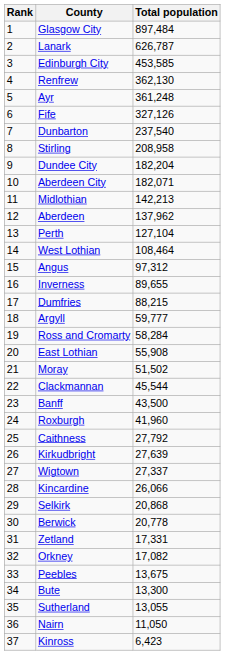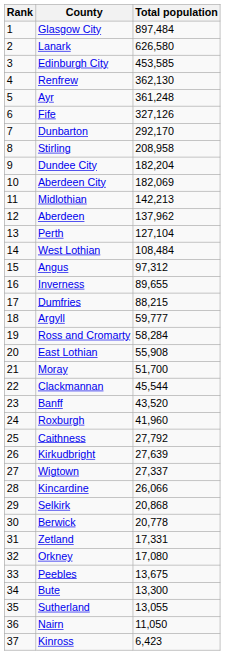Lanark | Total population: 626,787 -> 626,580
Dunbarton | Total population: 237,540 -> 292,170
Aberdeen City | Total population: 182,071 -> 182,069
West Lothian | Total population: 108,464 -> 108,484
Moray | Total population: 51,502 -> 51,700
Banff | Total population: 43,500 -> 43,520
Orkney | Total population: 17,082 -> 17,080
